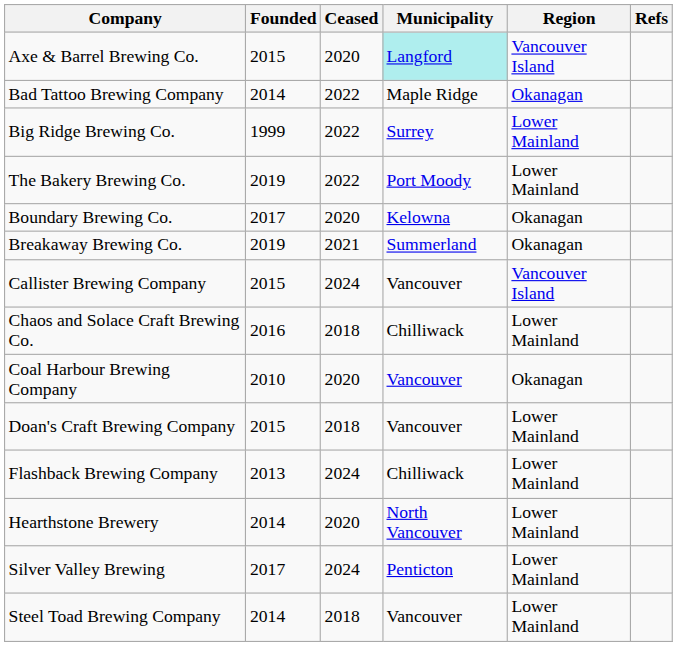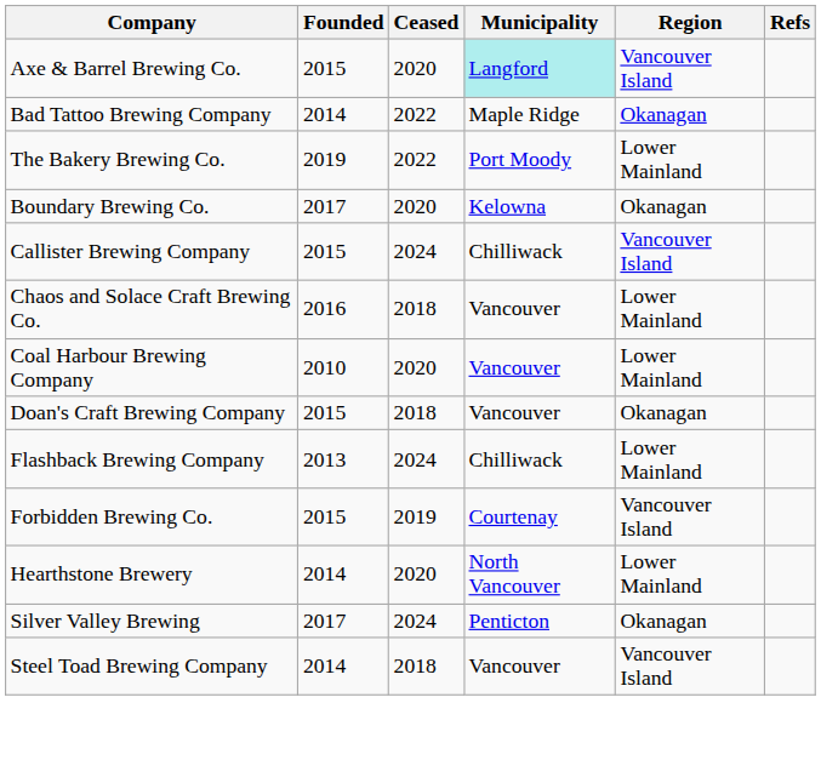- row: Big Ridge Brewing Co. | 1999 | 2022 | Surrey | Lower Mainland
- row: Breakaway Brewing Co. | 2019 | 2021 | Summerland | Okanagan
Callister Brewing Company | Municipality: Vancouver -> Chilliwack
Chaos and Solace Craft Brewing Co. | Municipality: Chilliwack -> Vancouver
Coal Harbour Brewing Company | Region: Okanagan -> Lower Mainland
Doan's Craft Brewing Company | Region: Lower Mainland -> Okanagan
+ row: Forbidden Brewing Co. | 2015 | 2019 | Courtenay | Vancouver Island
Silver Valley Brewing | Region: Lower Mainland -> Okanagan
Steel Toad Brewing Company | Region: Lower Mainland -> Vancouver Island
